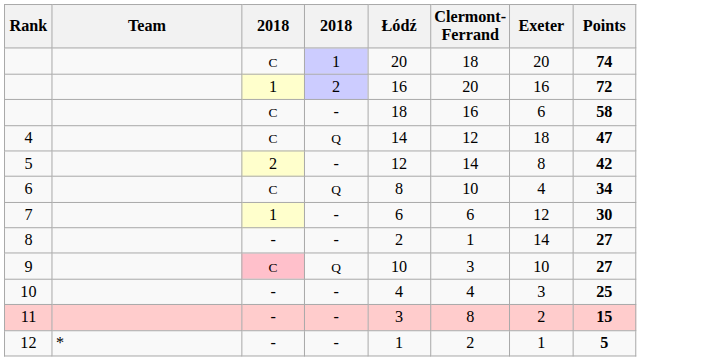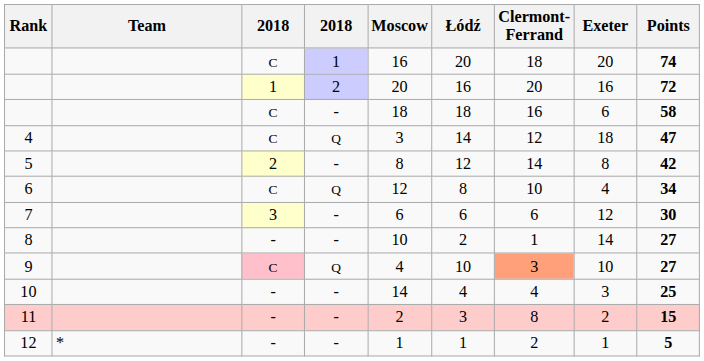+ column: Moscow | 16 | 20 | 18 | 3 | 8 | 12 | 6 | 10 | 4 | 14 | 2 | 1
7 | column 3: 1 -> 3
9 | Clermont-Ferrand: no background -> lightsalmon background
